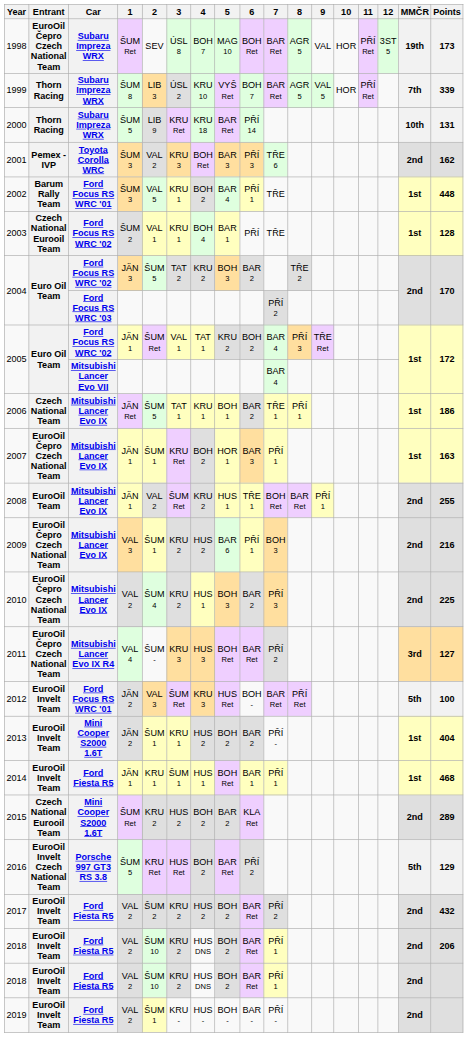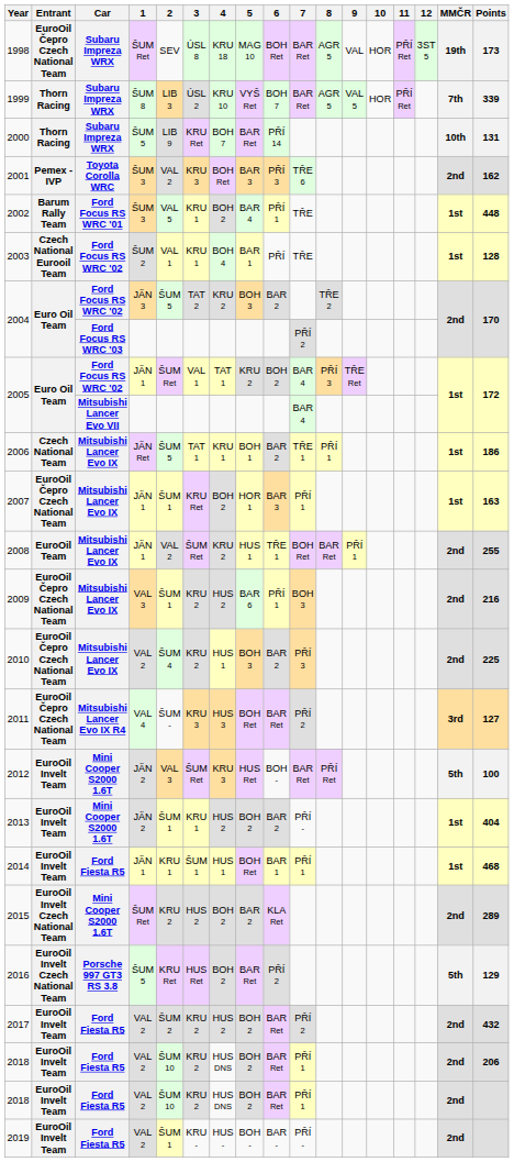1998 | 4: BOH 7 -> KRU 18
2000 | 4: KRU 18 -> BOH 7
2012 | Car: Ford Focus RS WRC '01 -> Mini Cooper S2000 1.6T
2015 | Entrant: Czech National Eurooil Team -> EuroOil Invelt Czech National Team
